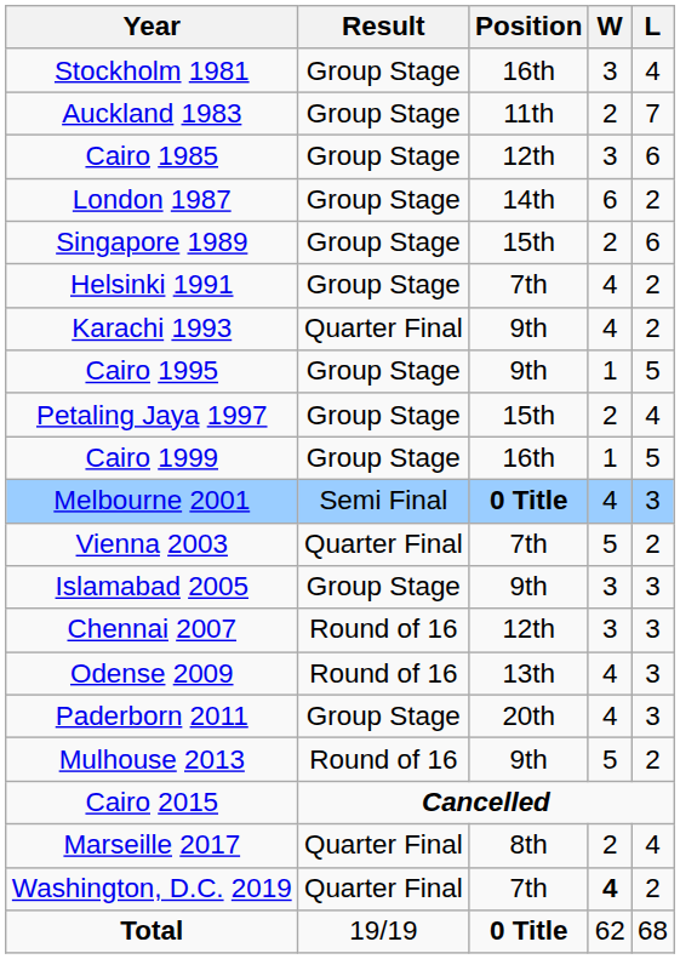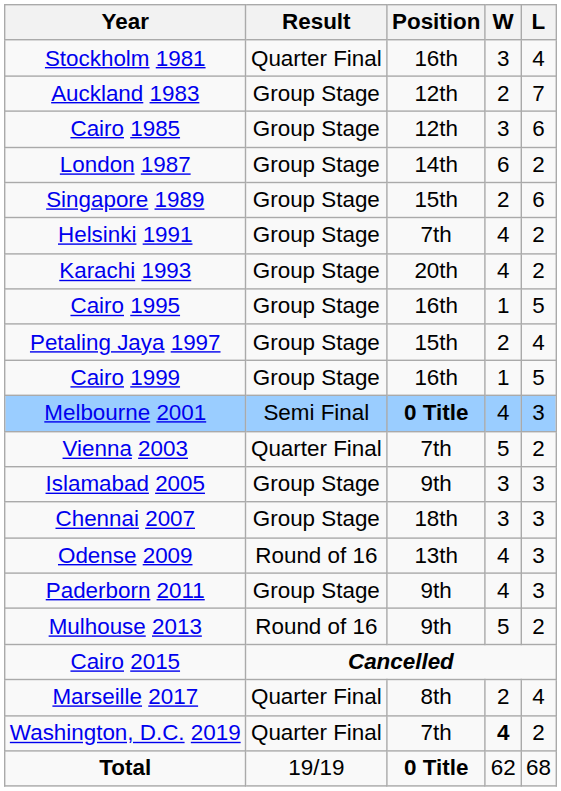Stockholm 1981 | Result: Group Stage -> Quarter Final
Auckland 1983 | Position: 11th -> 12th
Karachi 1993 | Result: Quarter Final -> Group Stage
Karachi 1993 | Position: 9th -> 20th
Cairo 1995 | Position: 9th -> 16th
Chennai 2007 | Result: Round of 16 -> Group Stage
Chennai 2007 | Position: 12th -> 18th
Paderborn 2011 | Position: 20th -> 9th
